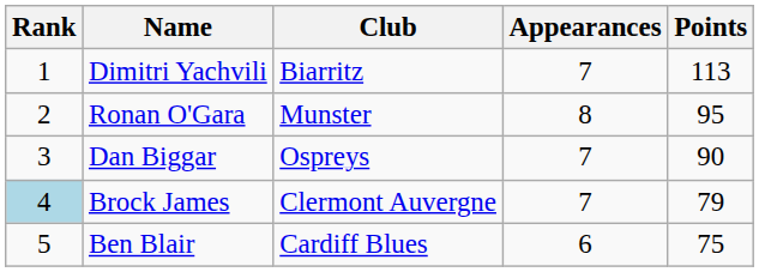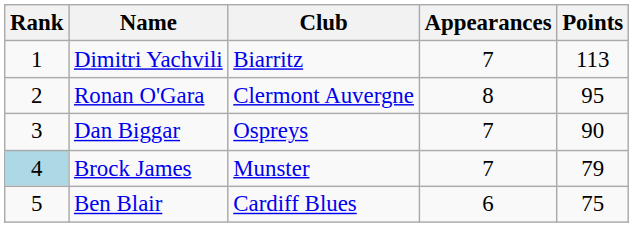Ronan O'Gara | Club: Munster -> Clermont Auvergne
Brock James | Club: Clermont Auvergne -> Munster
